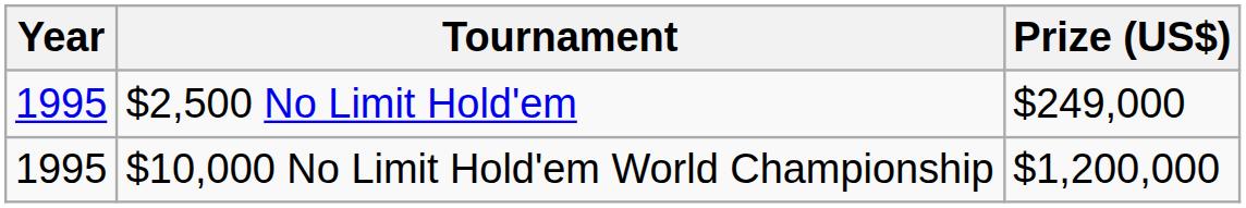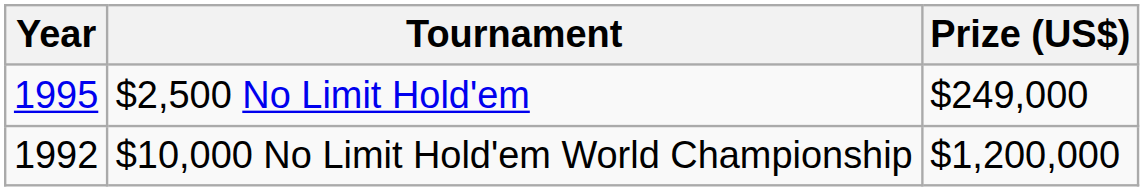$10,000 No Limit Hold'em World Championship | Year: 1995 -> 1992
